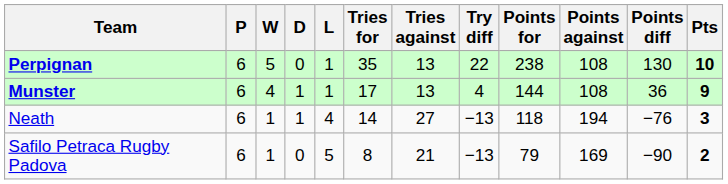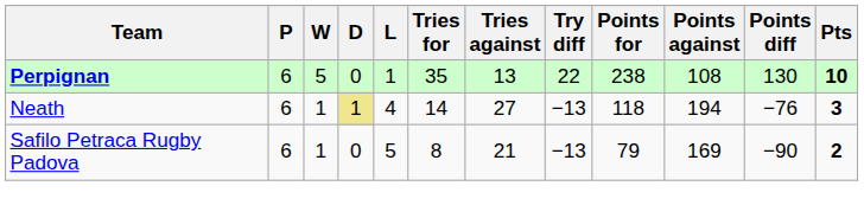- row: Munster | 6 | 4 | 1 | 1 | 17 | 13 | 4 | 144 | 108 | 36 | 9
Neath | D: no background -> khaki background
